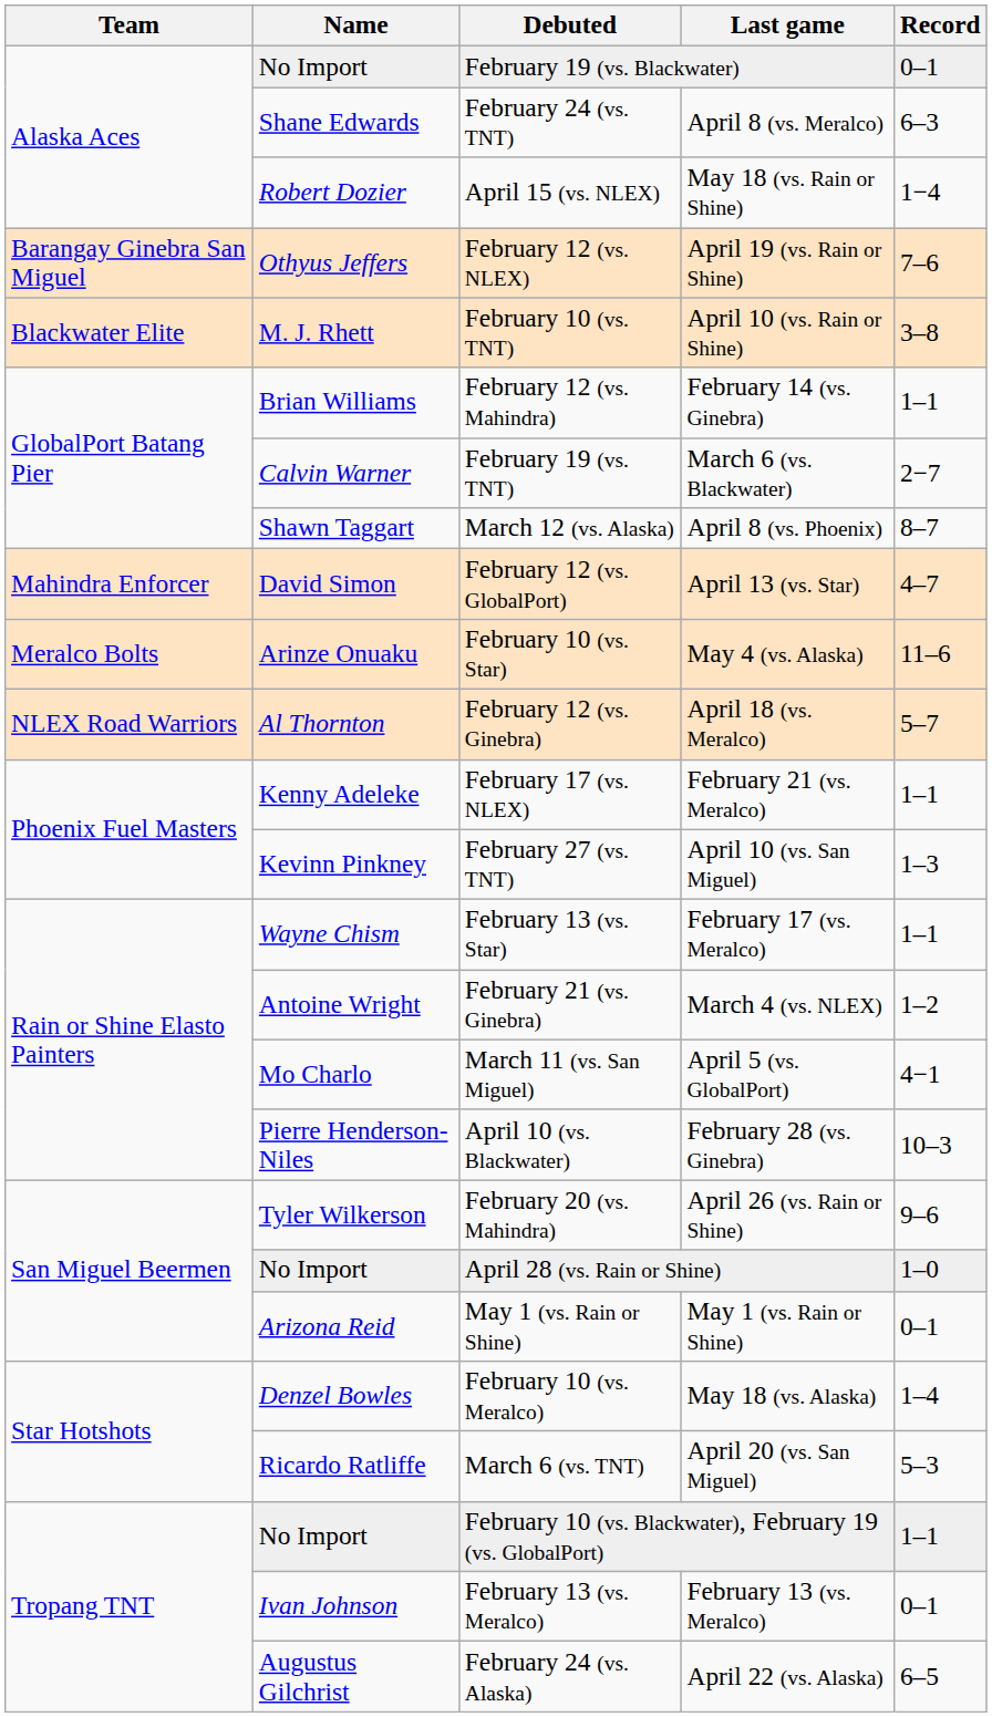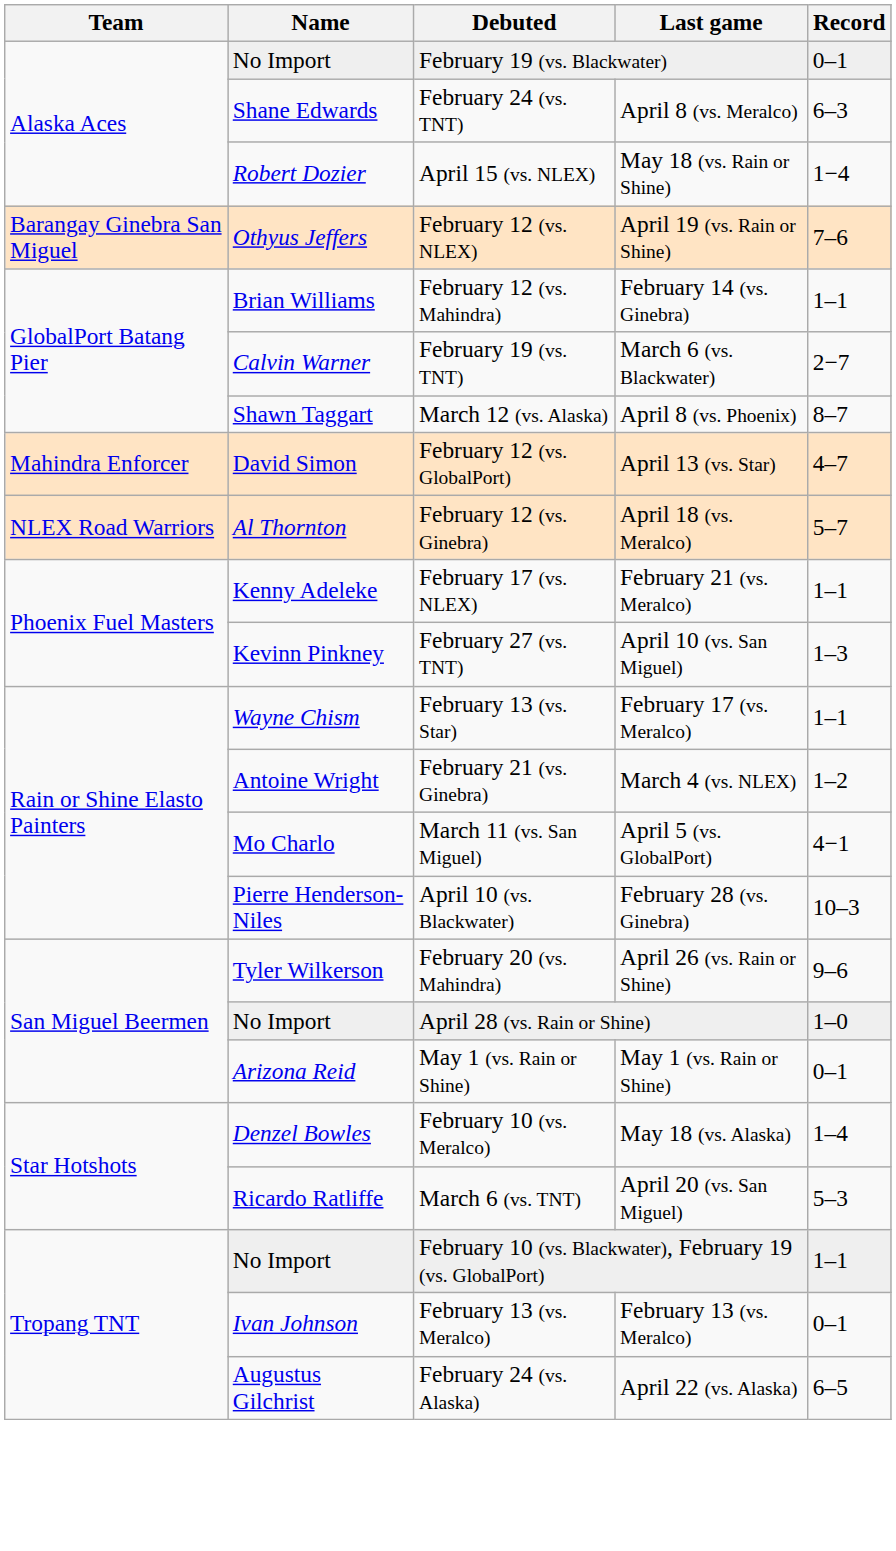- row: Blackwater Elite | M. J. Rhett | February 10 (vs. TNT) | April 10 (vs. Rain or Shine) | 3–8
- row: Meralco Bolts | Arinze Onuaku | February 10 (vs. Star) | May 4 (vs. Alaska) | 11–6
